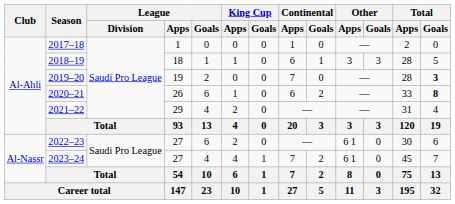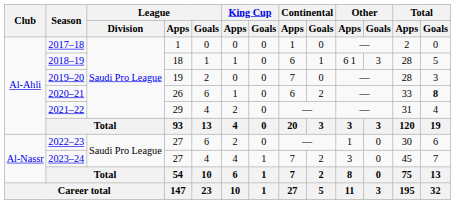2018–19 | Other / Apps: 3 -> 6 1
2019–20 | Total / Goals: bold -> normal
2022–23 | Other / Apps: 6 1 -> 1
2023–24 | Other / Apps: 6 1 -> 3
